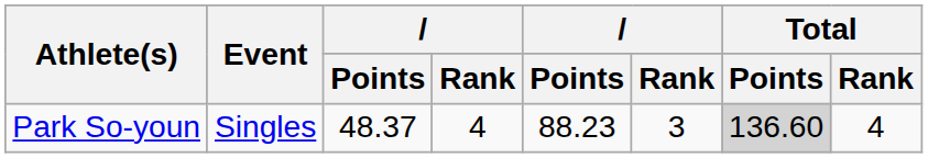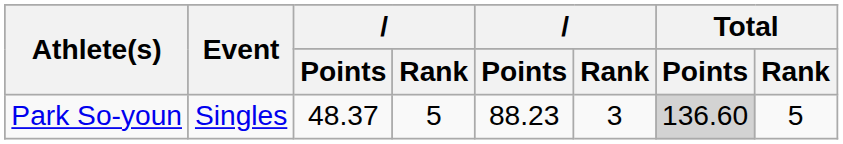Park So-youn | column 4: 4 -> 5
Park So-youn | Total / Rank: 4 -> 5
